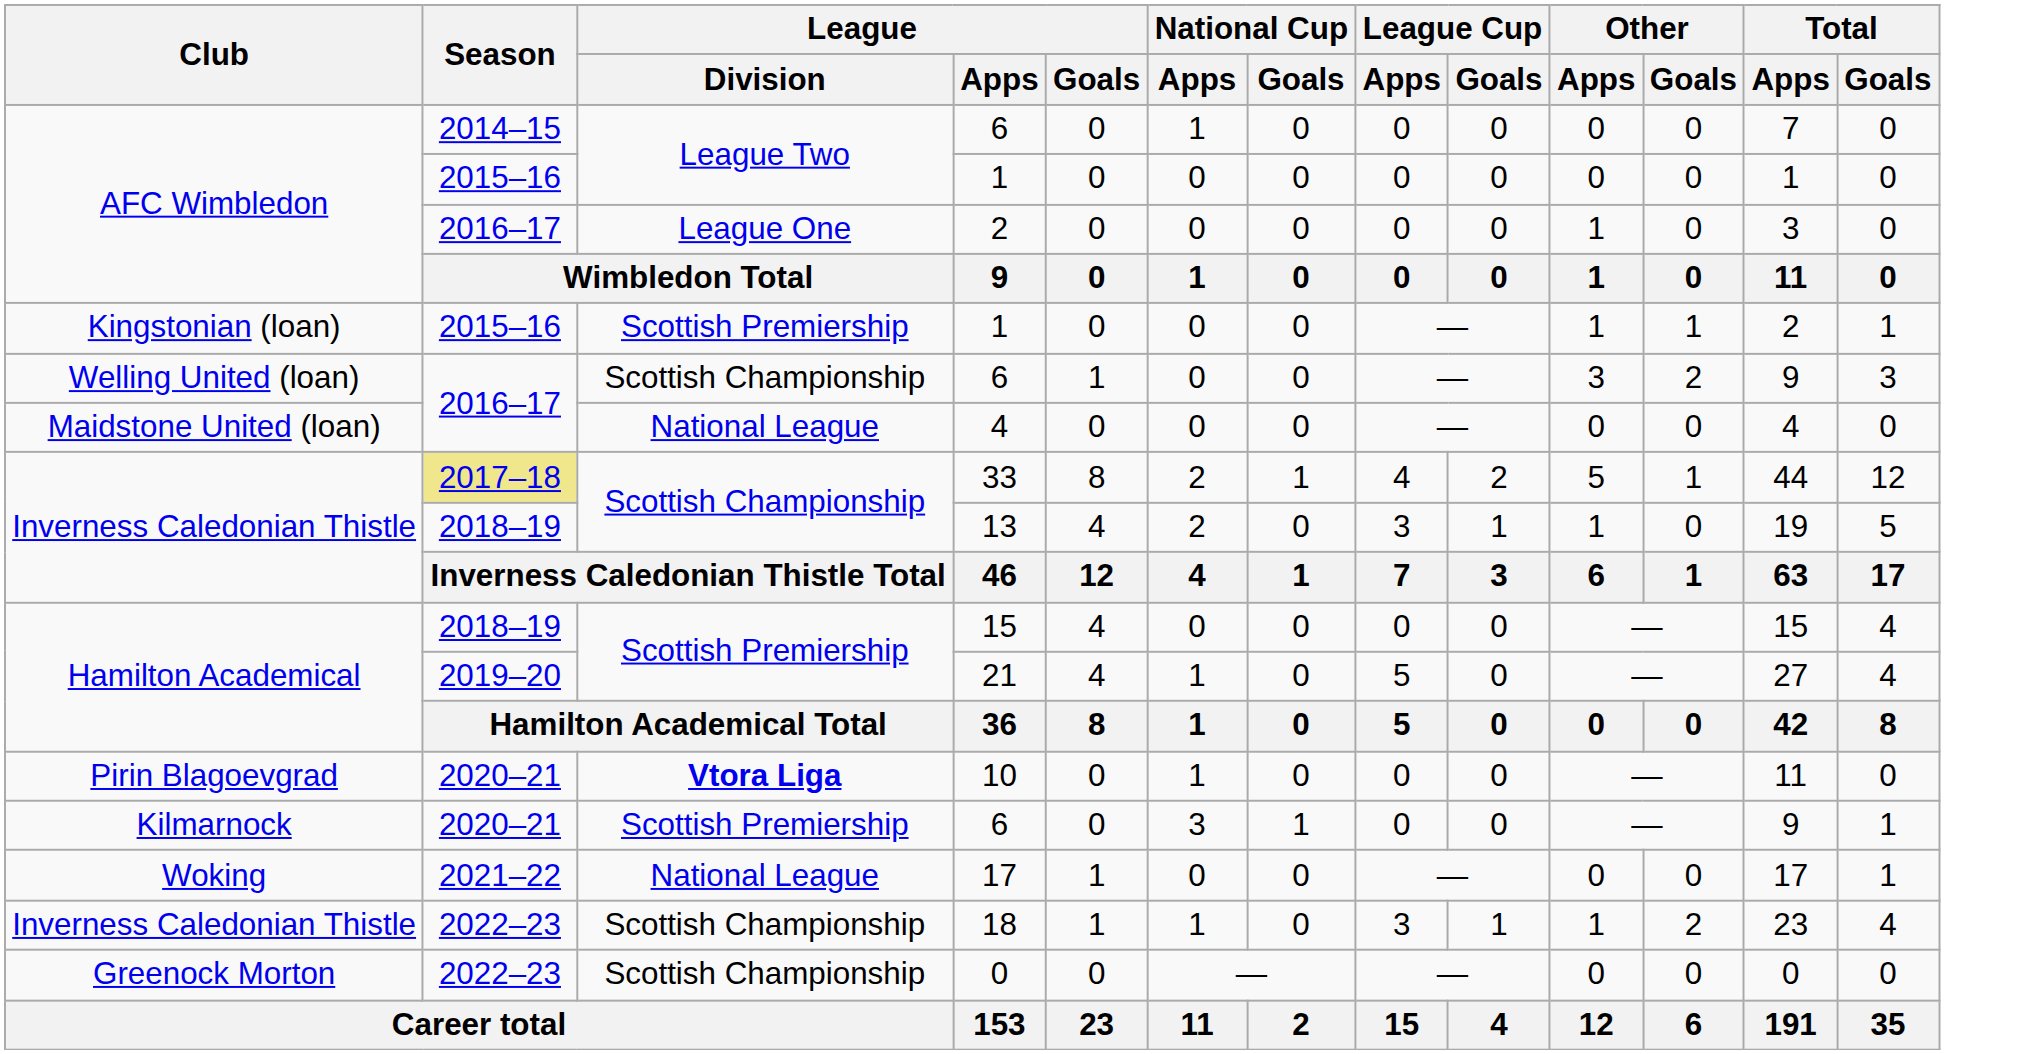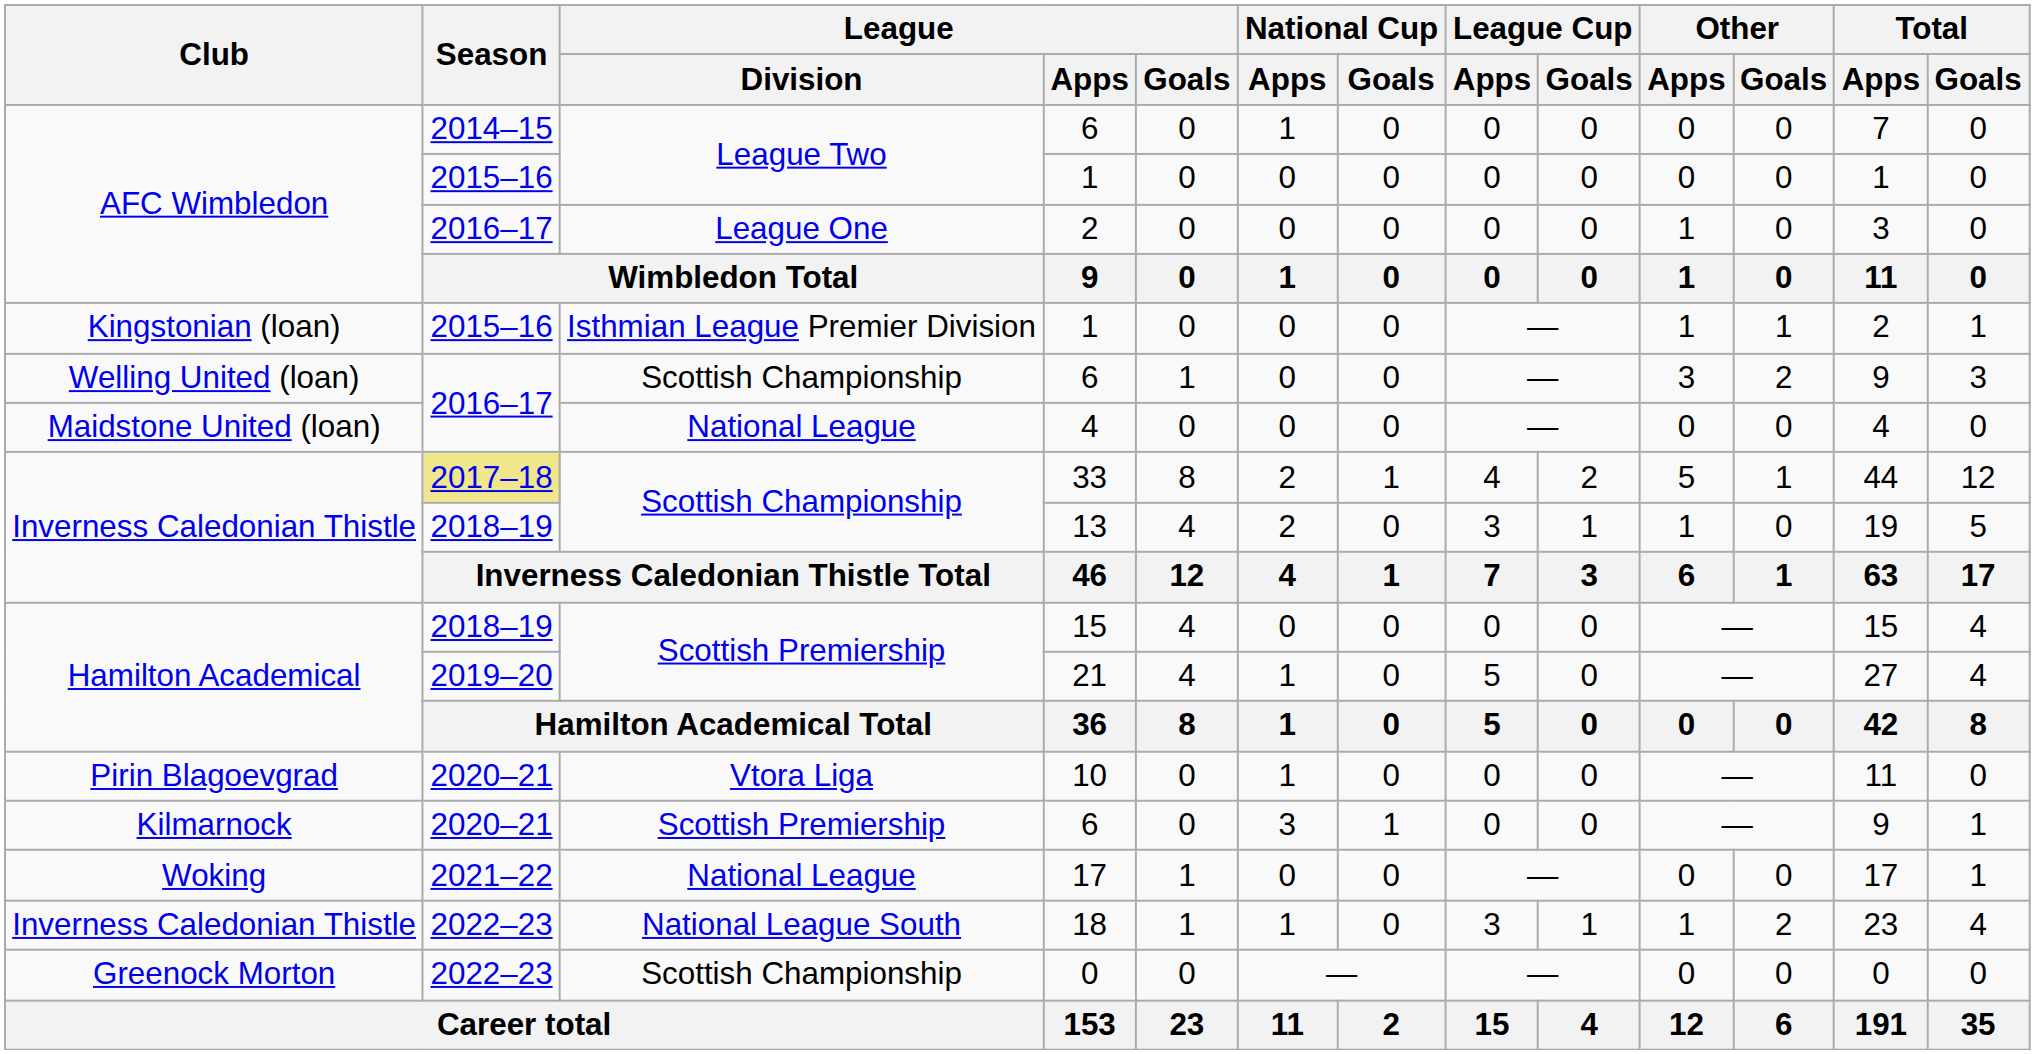Kingstonian (loan) / 1 | League / Division: Scottish Premiership -> Isthmian League Premier Division
10 | League / Division: bold -> normal
18 | League / Division: Scottish Championship -> National League South
